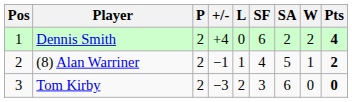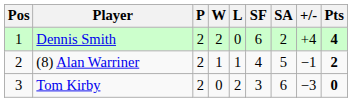columns swapped: W <-> +/-
